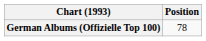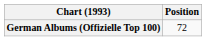German Albums (Offizielle Top 100) | Position: 78 -> 72
